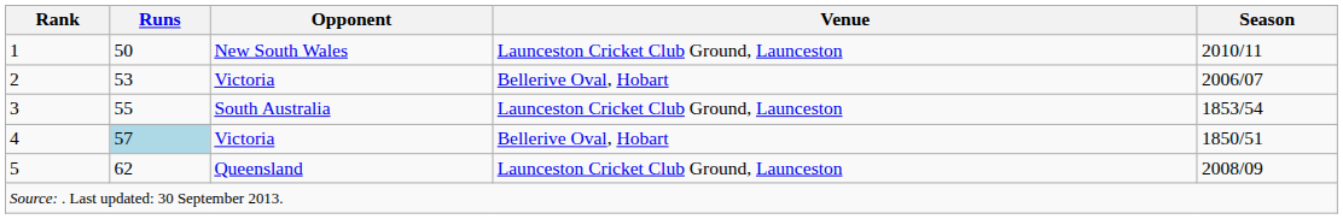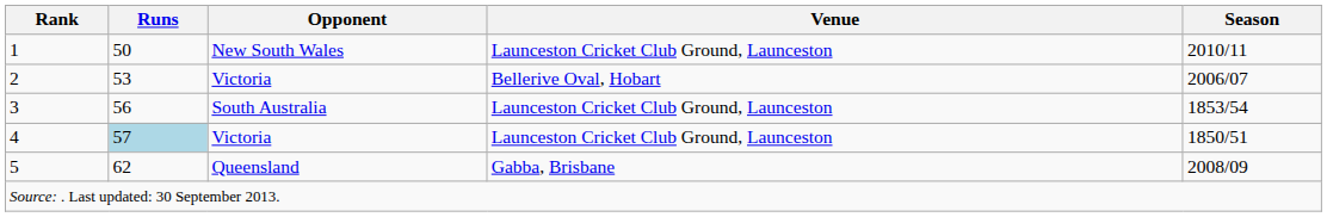3 | Runs: 55 -> 56
4 | Venue: Bellerive Oval, Hobart -> Launceston Cricket Club Ground, Launceston
5 | Venue: Launceston Cricket Club Ground, Launceston -> Gabba, Brisbane
